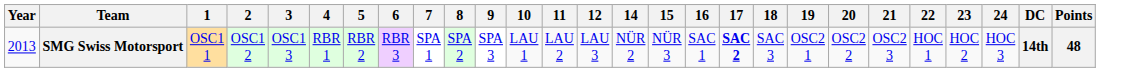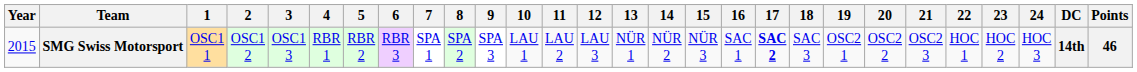+ column: 13 | NÜR 1
SMG Swiss Motorsport | Year: 2013 -> 2015
SMG Swiss Motorsport | Points: 48 -> 46
